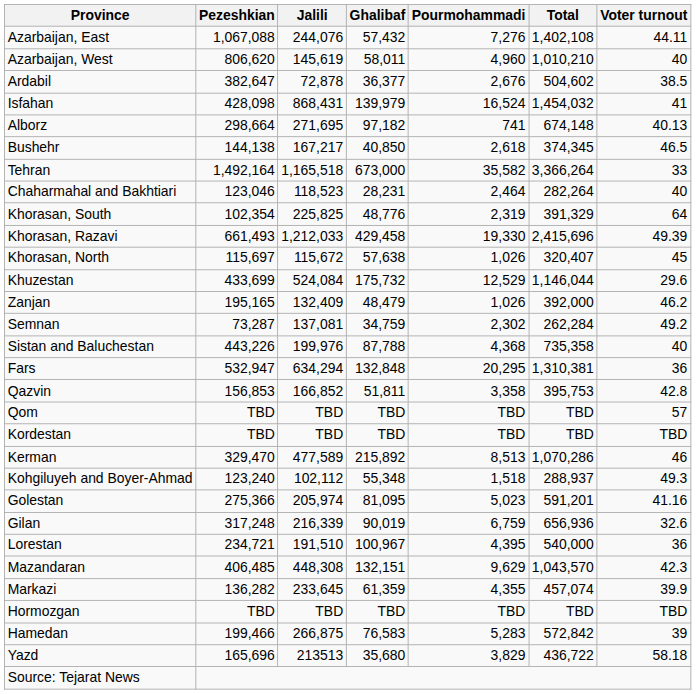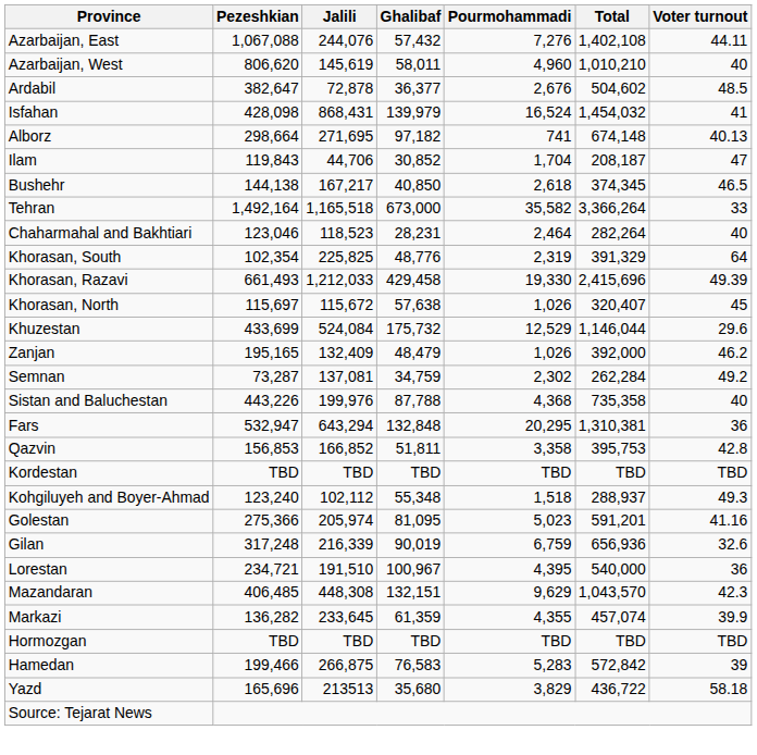Ardabil | Voter turnout: 38.5 -> 48.5
+ row: Ilam | 119,843 | 44,706 | 30,852 | 1,704 | 208,187 | 47
Fars | Jalili: 634,294 -> 643,294
- row: Qom | TBD | TBD | TBD | TBD | TBD | 57
- row: Kerman | 329,470 | 477,589 | 215,892 | 8,513 | 1,070,286 | 46
